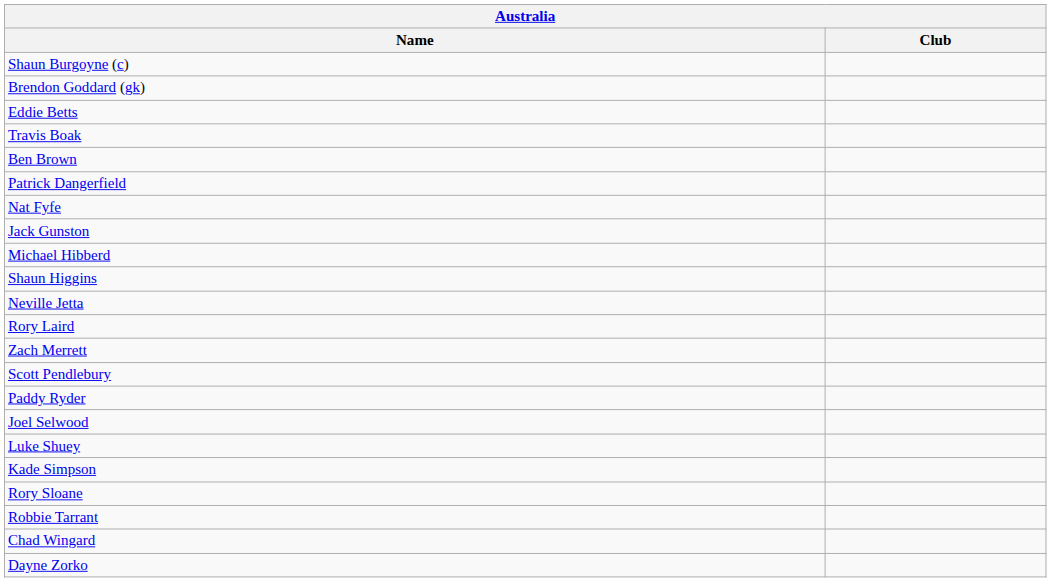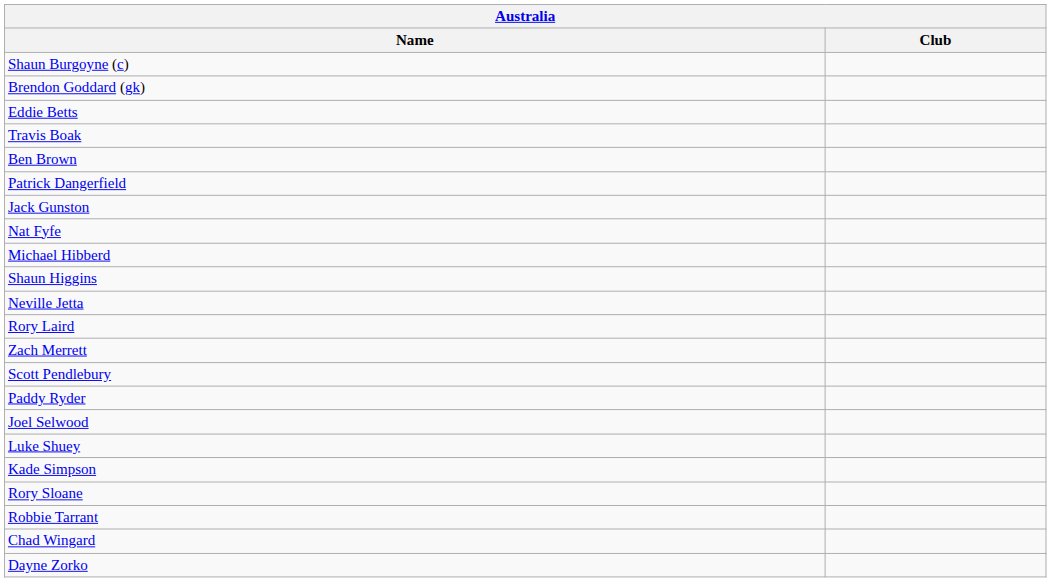rows swapped: Nat Fyfe <-> Jack Gunston
